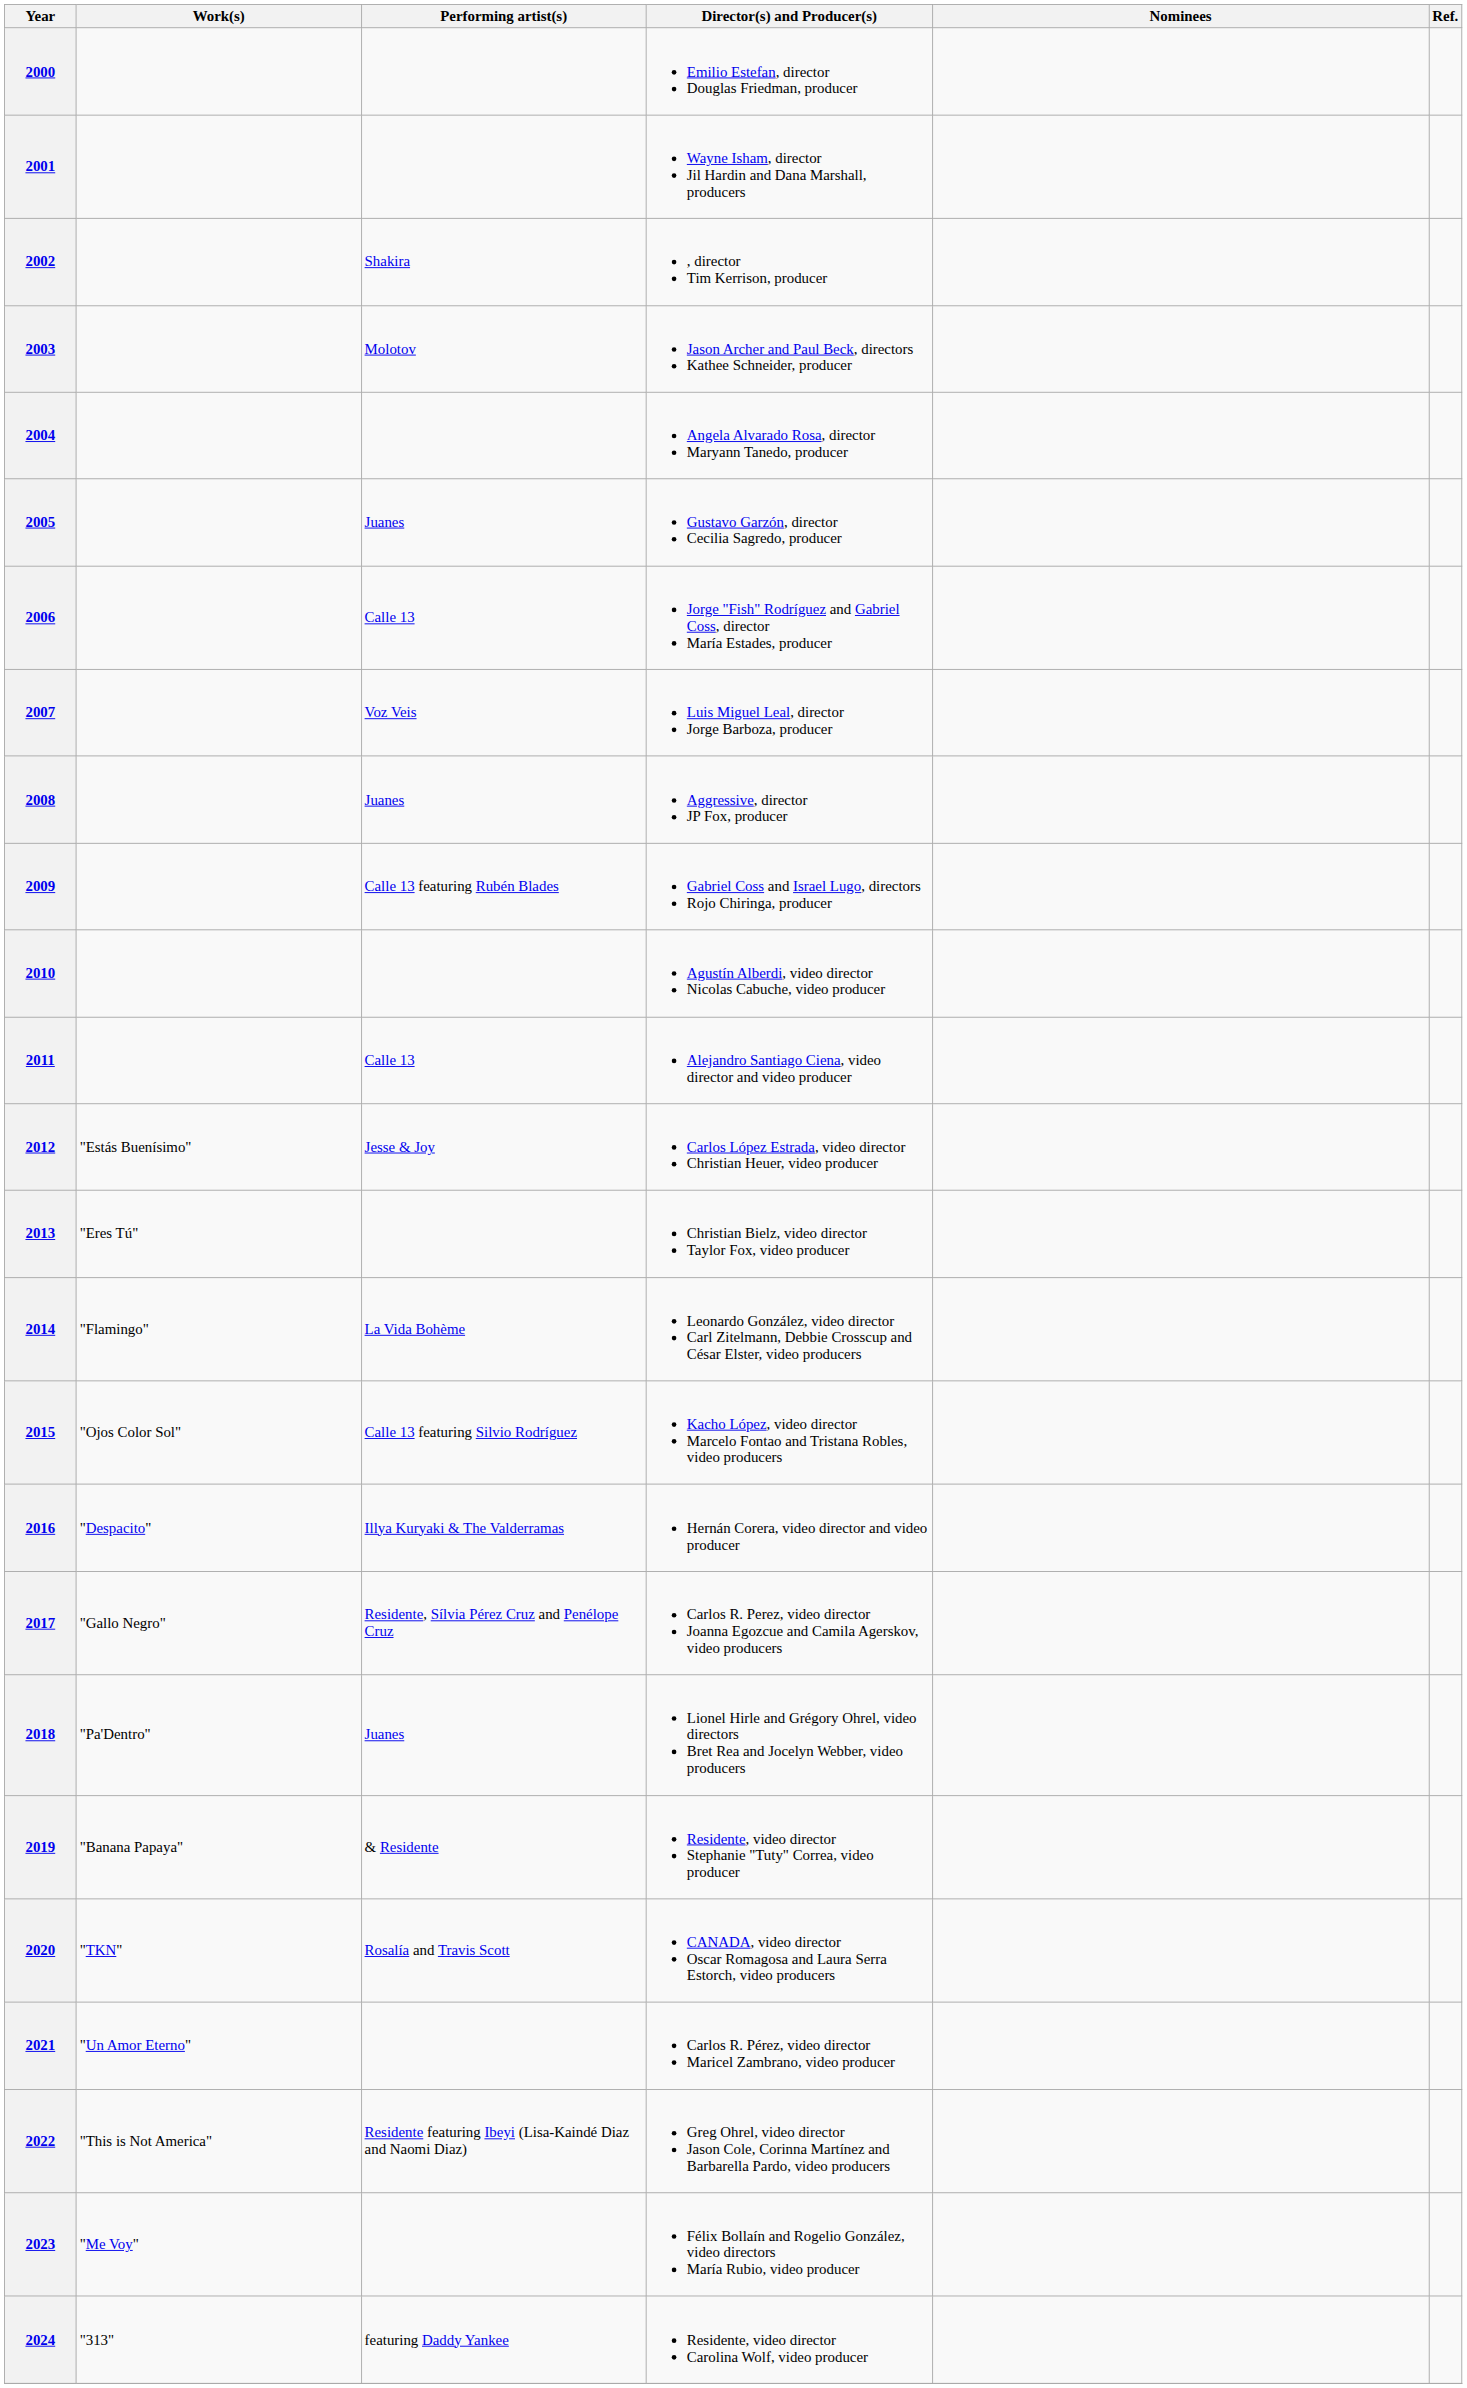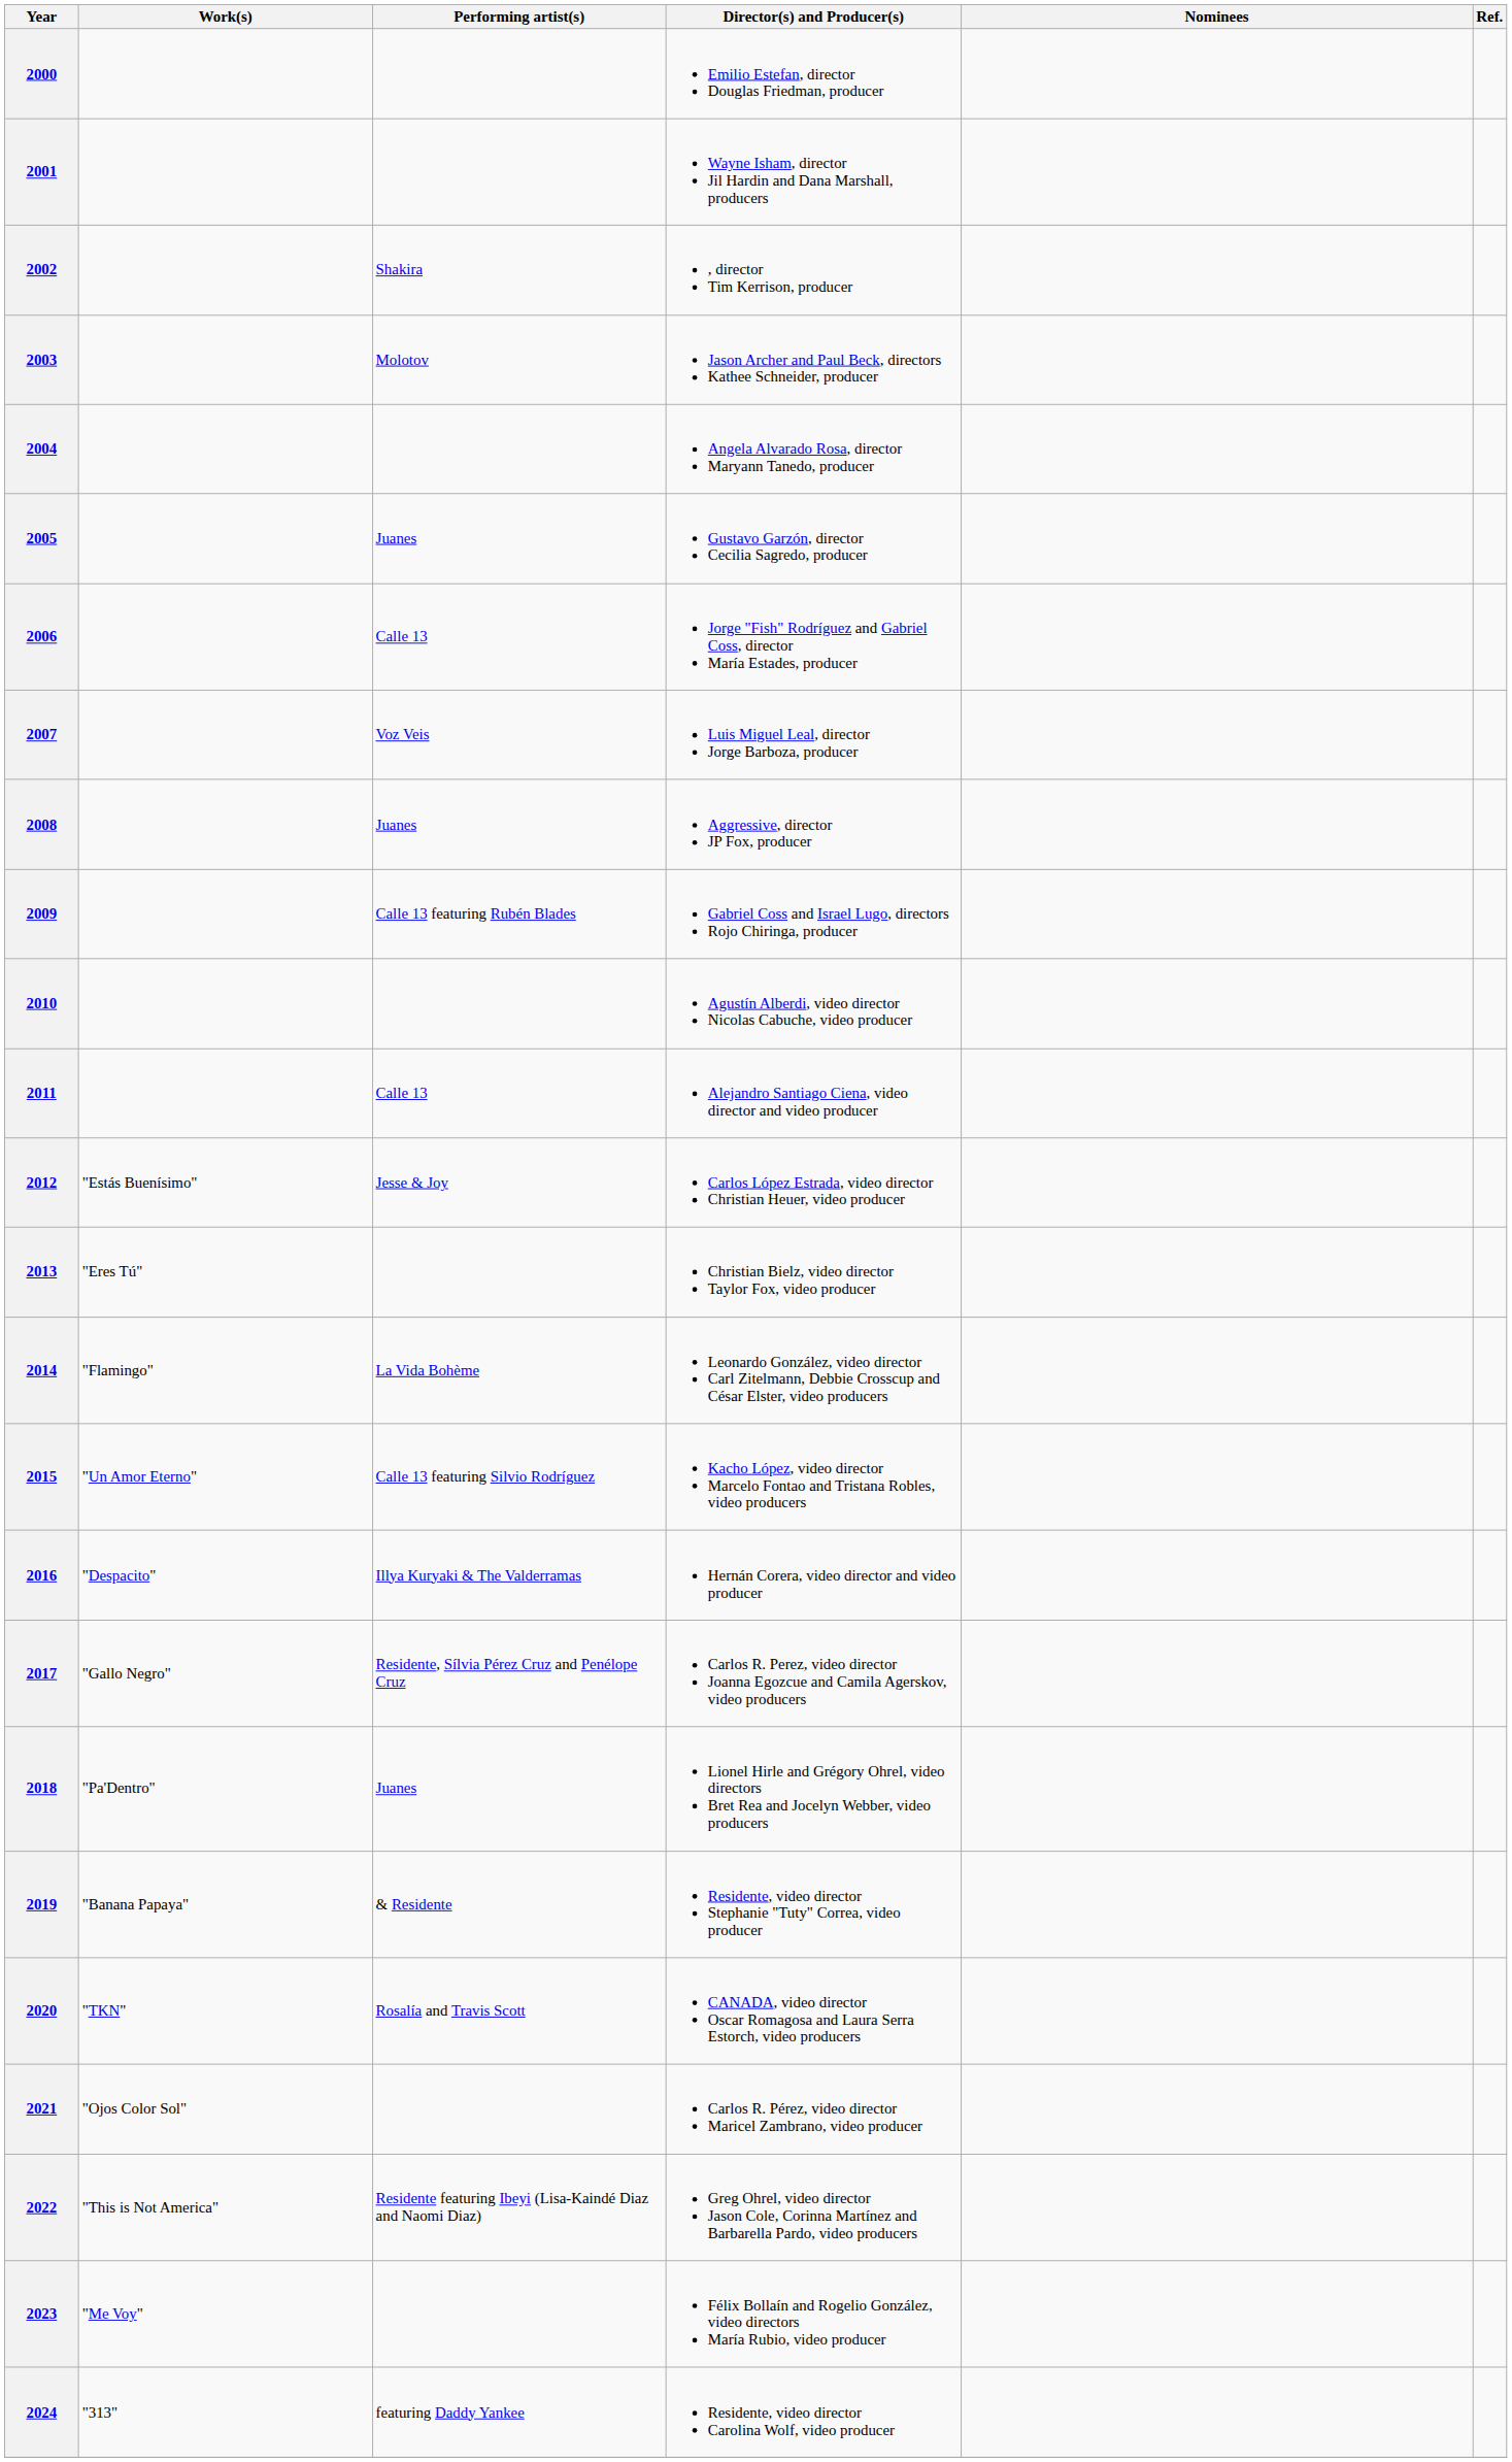2015 | Work(s): "Ojos Color Sol" -> "Un Amor Eterno"
2021 | Work(s): "Un Amor Eterno" -> "Ojos Color Sol"
